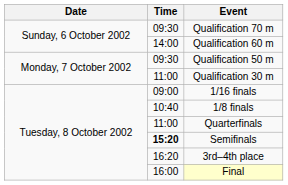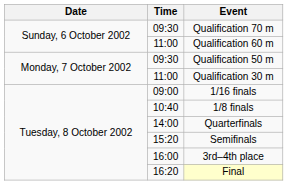Qualification 60 m | Time: 14:00 -> 11:00
Quarterfinals | Time: 11:00 -> 14:00
Semifinals | Time: bold -> normal
3rd–4th place | Time: 16:20 -> 16:00
Final | Time: 16:00 -> 16:20
